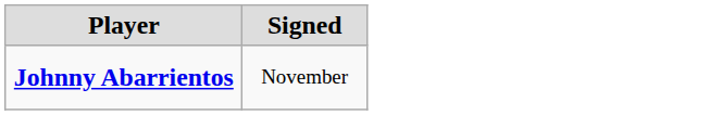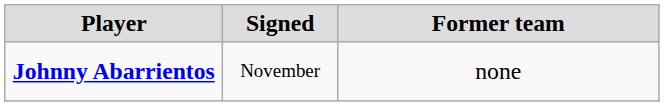+ column: Former team | none
